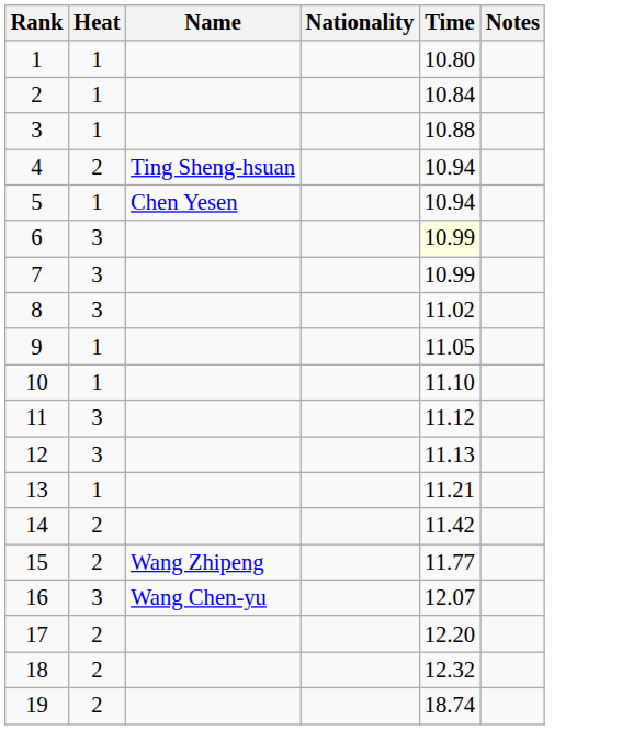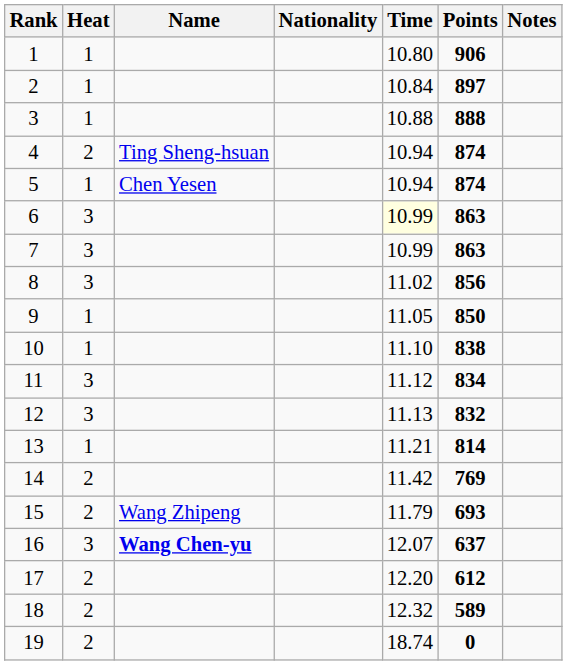+ column: Points | 906 | 897 | 888 | 874 | 874 | 863 | 863 | 856 | 850 | 838 | 834 | 832 | 814 | 769 | 693 | 637 | 612 | 589 | 0
15 | Time: 11.77 -> 11.79
16 | Name: normal -> bold
